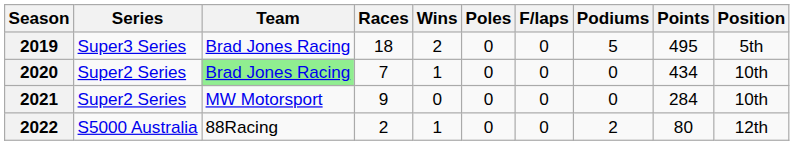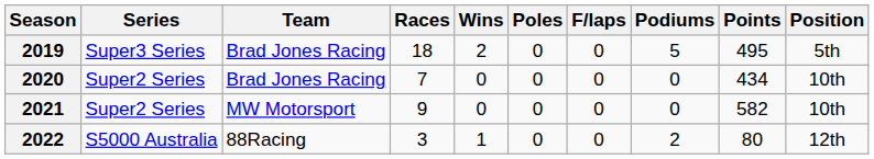2020 | Team: lightgreen background -> no background
2020 | Wins: 1 -> 0
2021 | Points: 284 -> 582
2022 | Races: 2 -> 3
